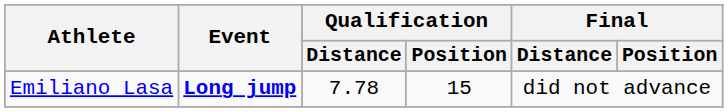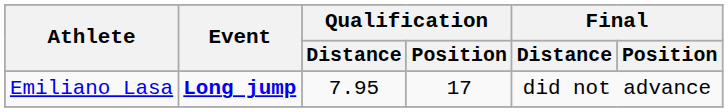Emiliano Lasa | Qualification / Distance: 7.78 -> 7.95
Emiliano Lasa | Qualification / Position: 15 -> 17
